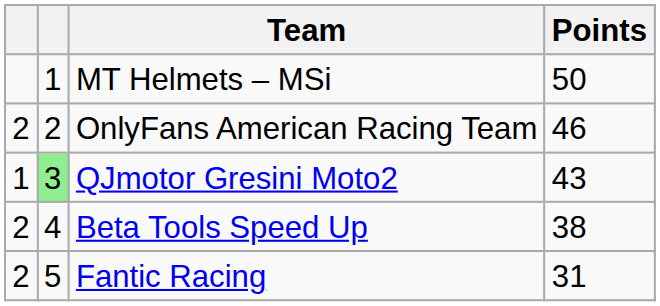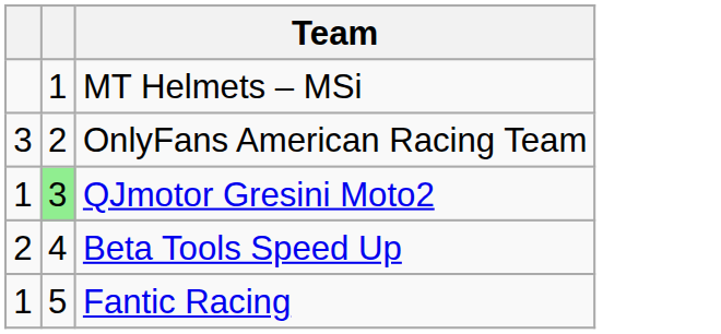- column: Points | 50 | 46 | 43 | 38 | 31
OnlyFans American Racing Team | column 1: 2 -> 3
Fantic Racing | column 1: 2 -> 1
